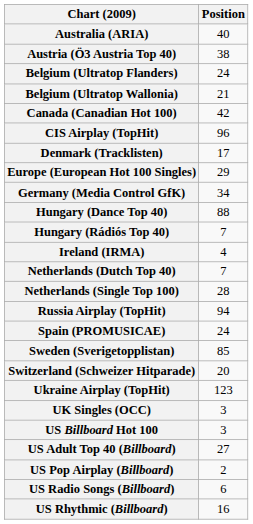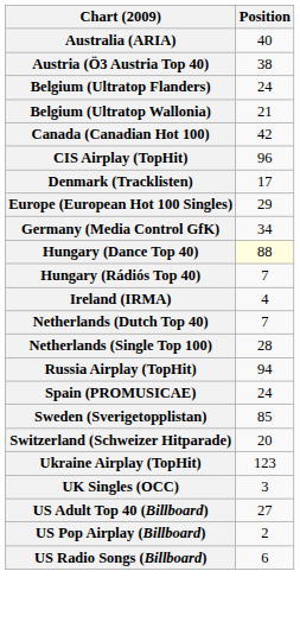Hungary (Dance Top 40) | Position: no background -> lightyellow background
- row: US Billboard Hot 100 | 3
- row: US Rhythmic (Billboard) | 16
